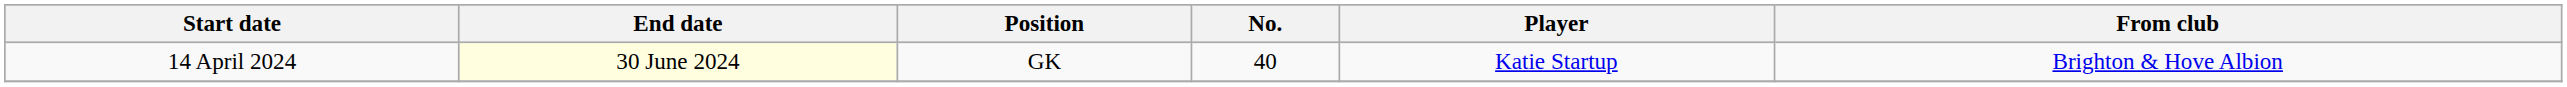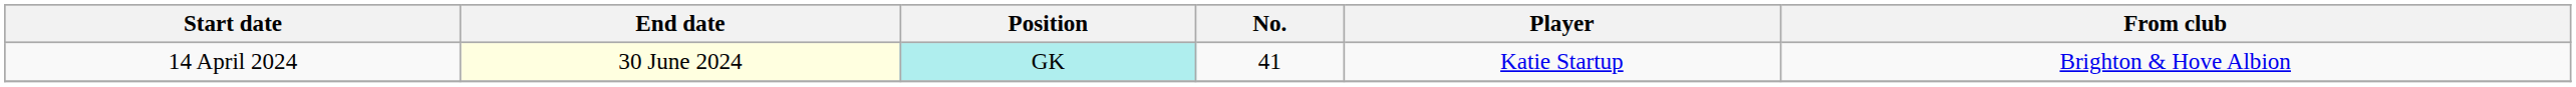14 April 2024 | Position: no background -> paleturquoise background
14 April 2024 | No.: 40 -> 41
